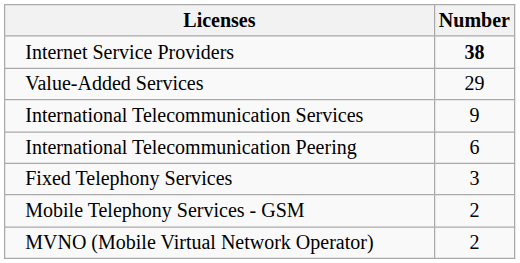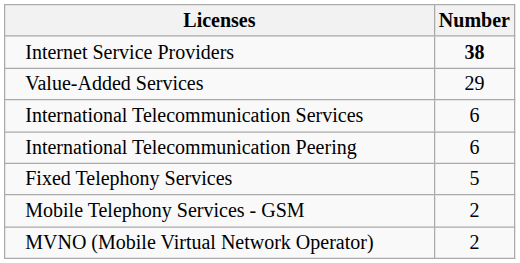International Telecommunication Services | Number: 9 -> 6
Fixed Telephony Services | Number: 3 -> 5
